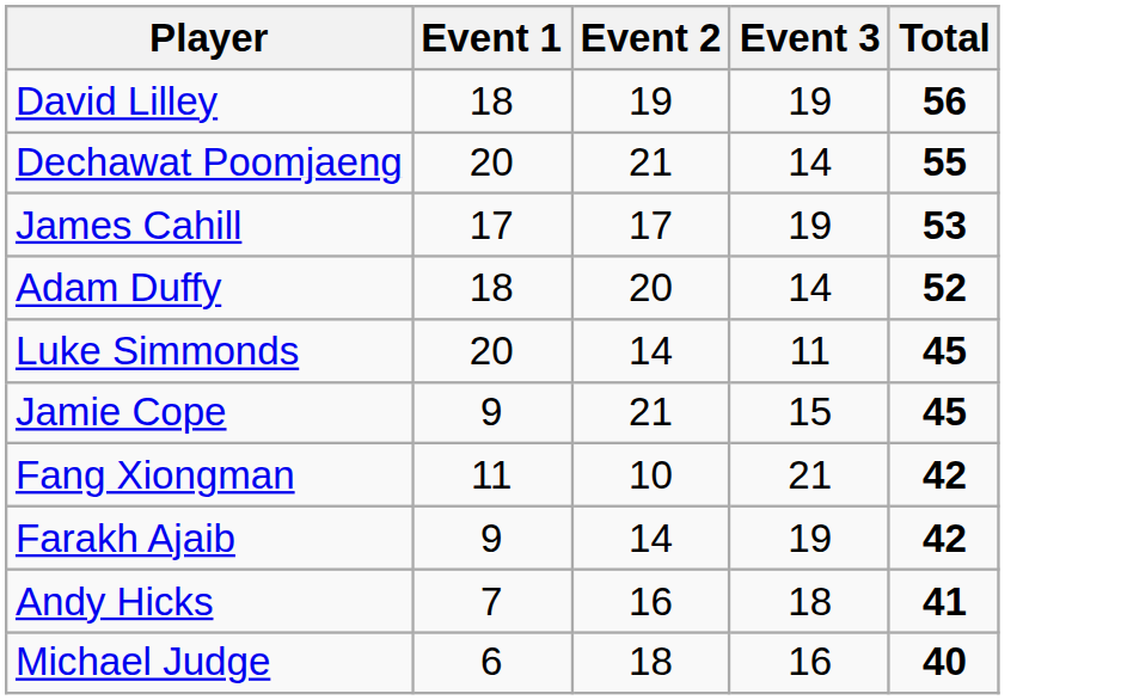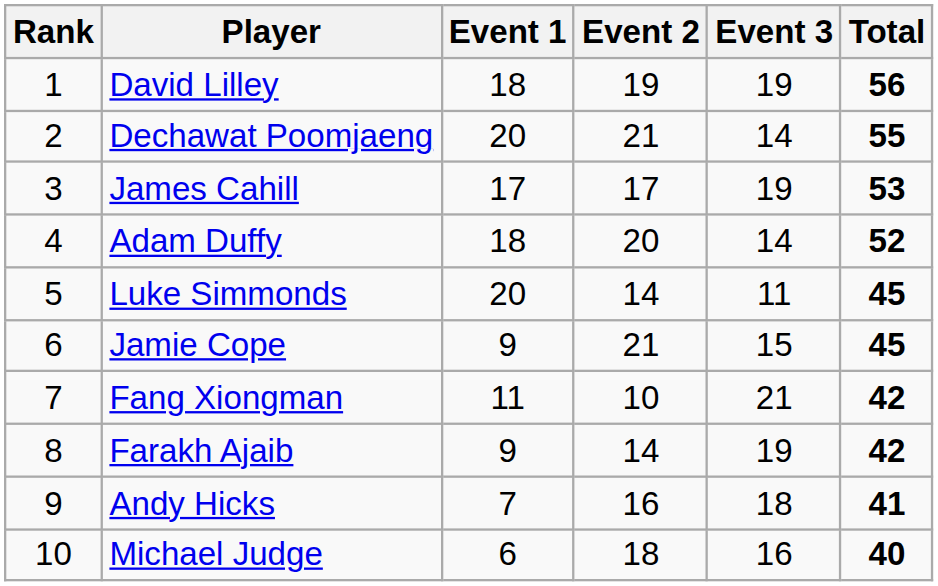+ column: Rank | 1 | 2 | 3 | 4 | 5 | 6 | 7 | 8 | 9 | 10
